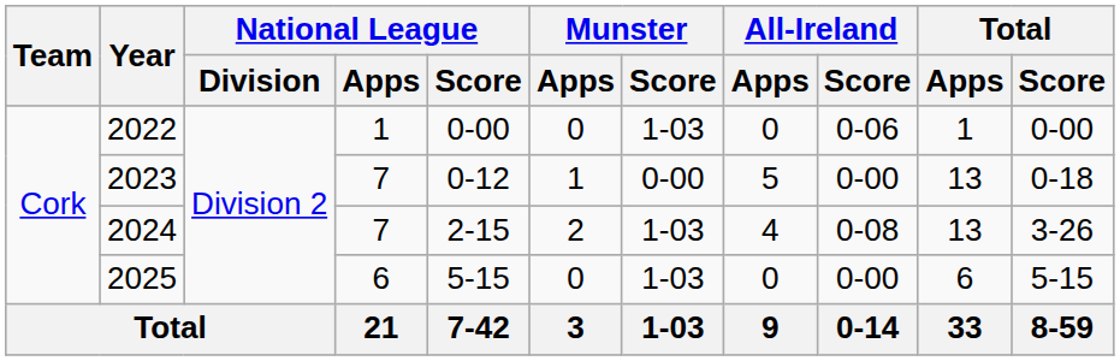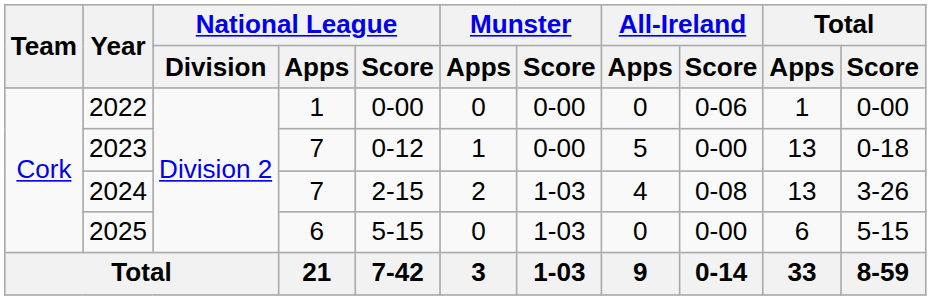2022 | Munster / Score: 1-03 -> 0-00
